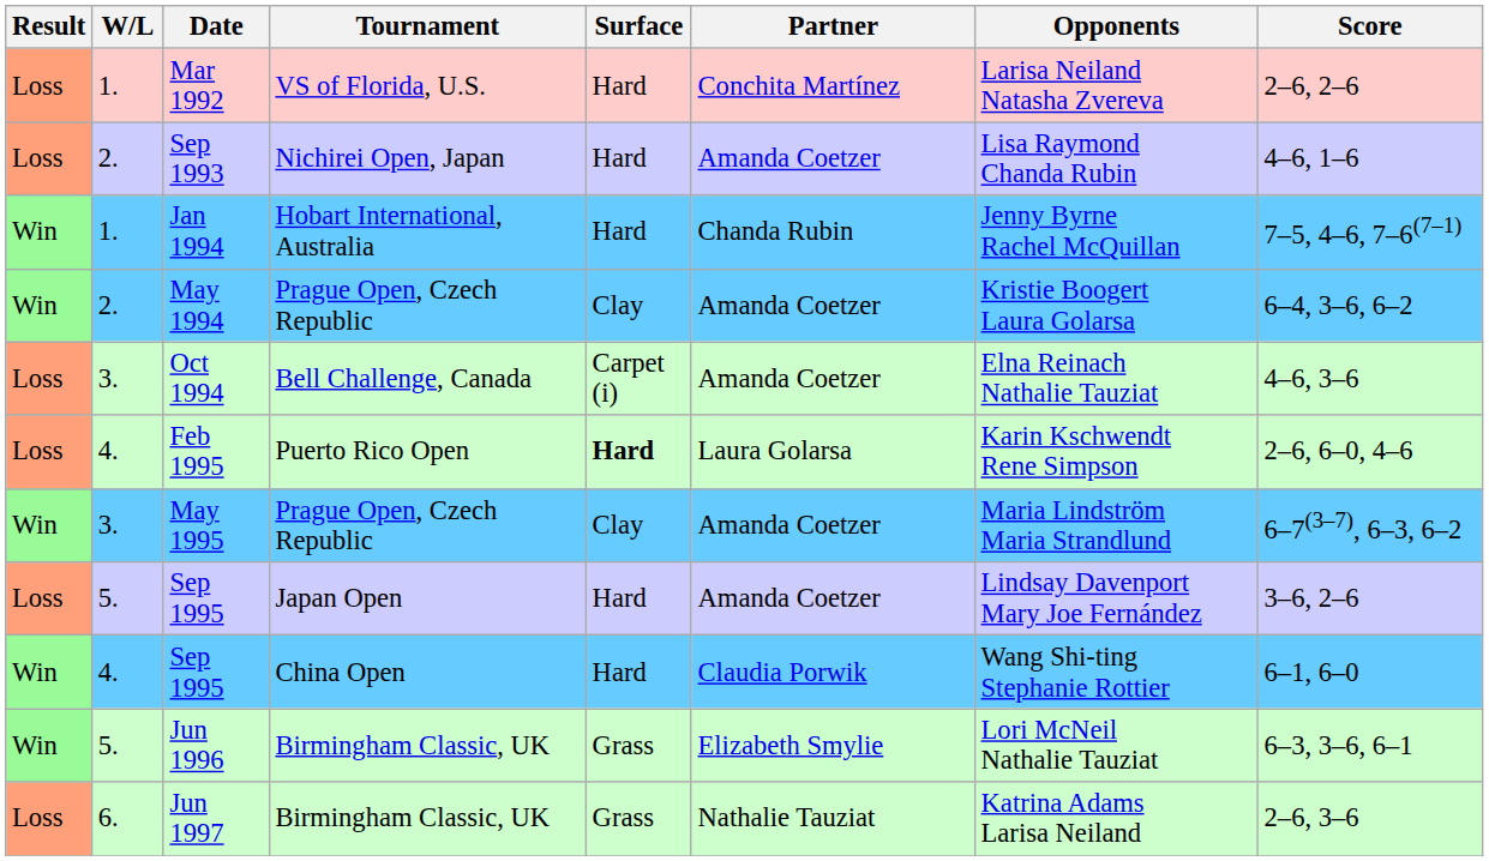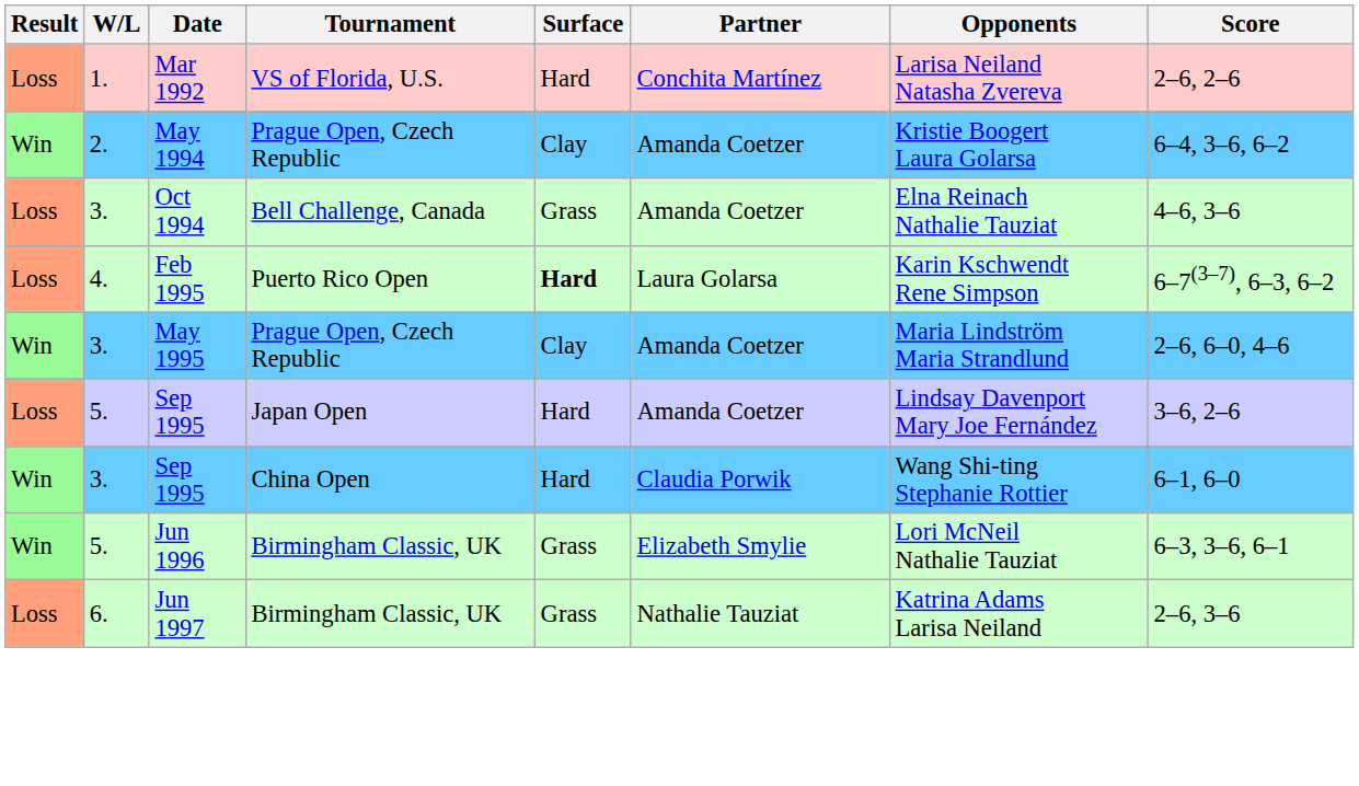- row: Loss | 2. | Sep 1993 | Nichirei Open, Japan | Hard | Amanda Coetzer | Lisa Raymond Chanda Rubin | 4–6, 1–6
- row: Win | 1. | Jan 1994 | Hobart International, Australia | Hard | Chanda Rubin | Jenny Byrne Rachel McQuillan | 7–5, 4–6, 7–6(7–1)
Oct 1994 | Surface: Carpet (i) -> Grass
Feb 1995 | Score: 2–6, 6–0, 4–6 -> 6–7(3–7), 6–3, 6–2
May 1995 | Score: 6–7(3–7), 6–3, 6–2 -> 2–6, 6–0, 4–6
Sep 1995 / China Open | W/L: 4. -> 3.
